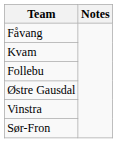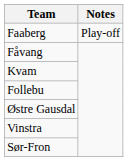+ row: Faaberg | Play-off
